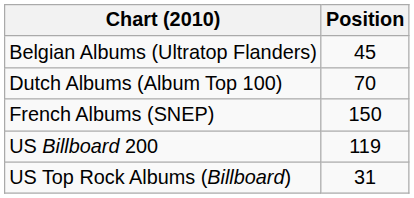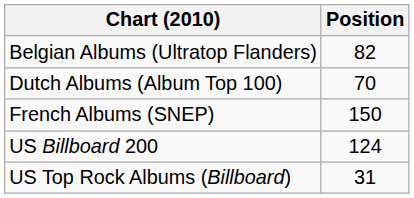Belgian Albums (Ultratop Flanders) | Position: 45 -> 82
US Billboard 200 | Position: 119 -> 124
